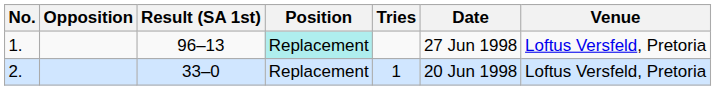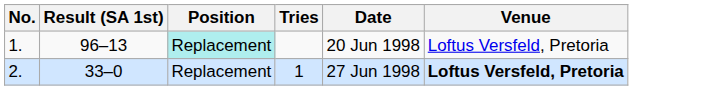- column: Opposition
1. | Date: 27 Jun 1998 -> 20 Jun 1998
2. | Date: 20 Jun 1998 -> 27 Jun 1998
2. | Venue: normal -> bold
